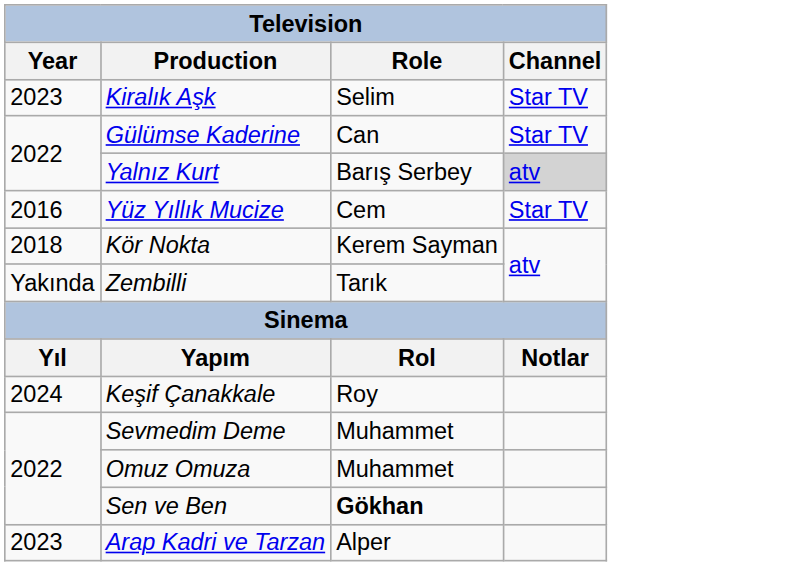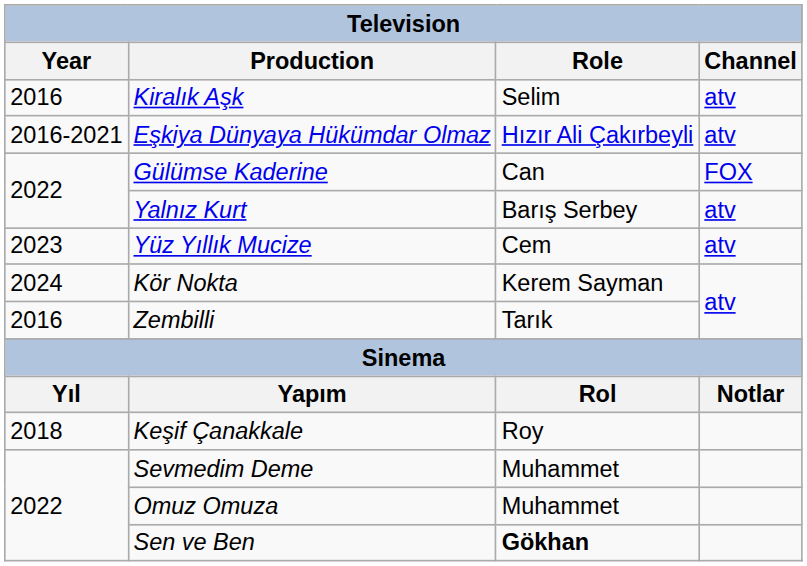Kiralık Aşk | Year: 2023 -> 2016
Kiralık Aşk | Channel: Star TV -> atv
+ row: 2016-2021 | Eşkiya Dünyaya Hükümdar Olmaz | Hızır Ali Çakırbeyli | atv
Gülümse Kaderine | Channel: Star TV -> FOX
Yalnız Kurt | Channel: lightgrey background -> no background
Yüz Yıllık Mucize | Year: 2016 -> 2023
Yüz Yıllık Mucize | Channel: Star TV -> atv
Kör Nokta | Year: 2018 -> 2024
Zembilli | Year: Yakında -> 2016
Keşif Çanakkale | Year: 2024 -> 2018
- row: 2023 | Arap Kadri ve Tarzan | Alper
